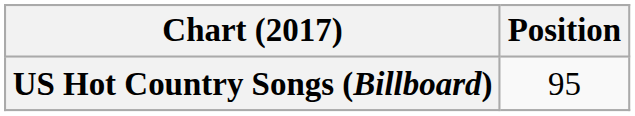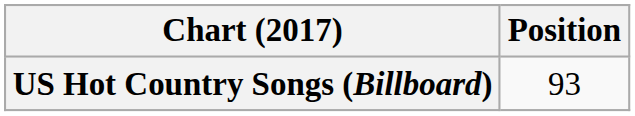US Hot Country Songs (Billboard) | Position: 95 -> 93
